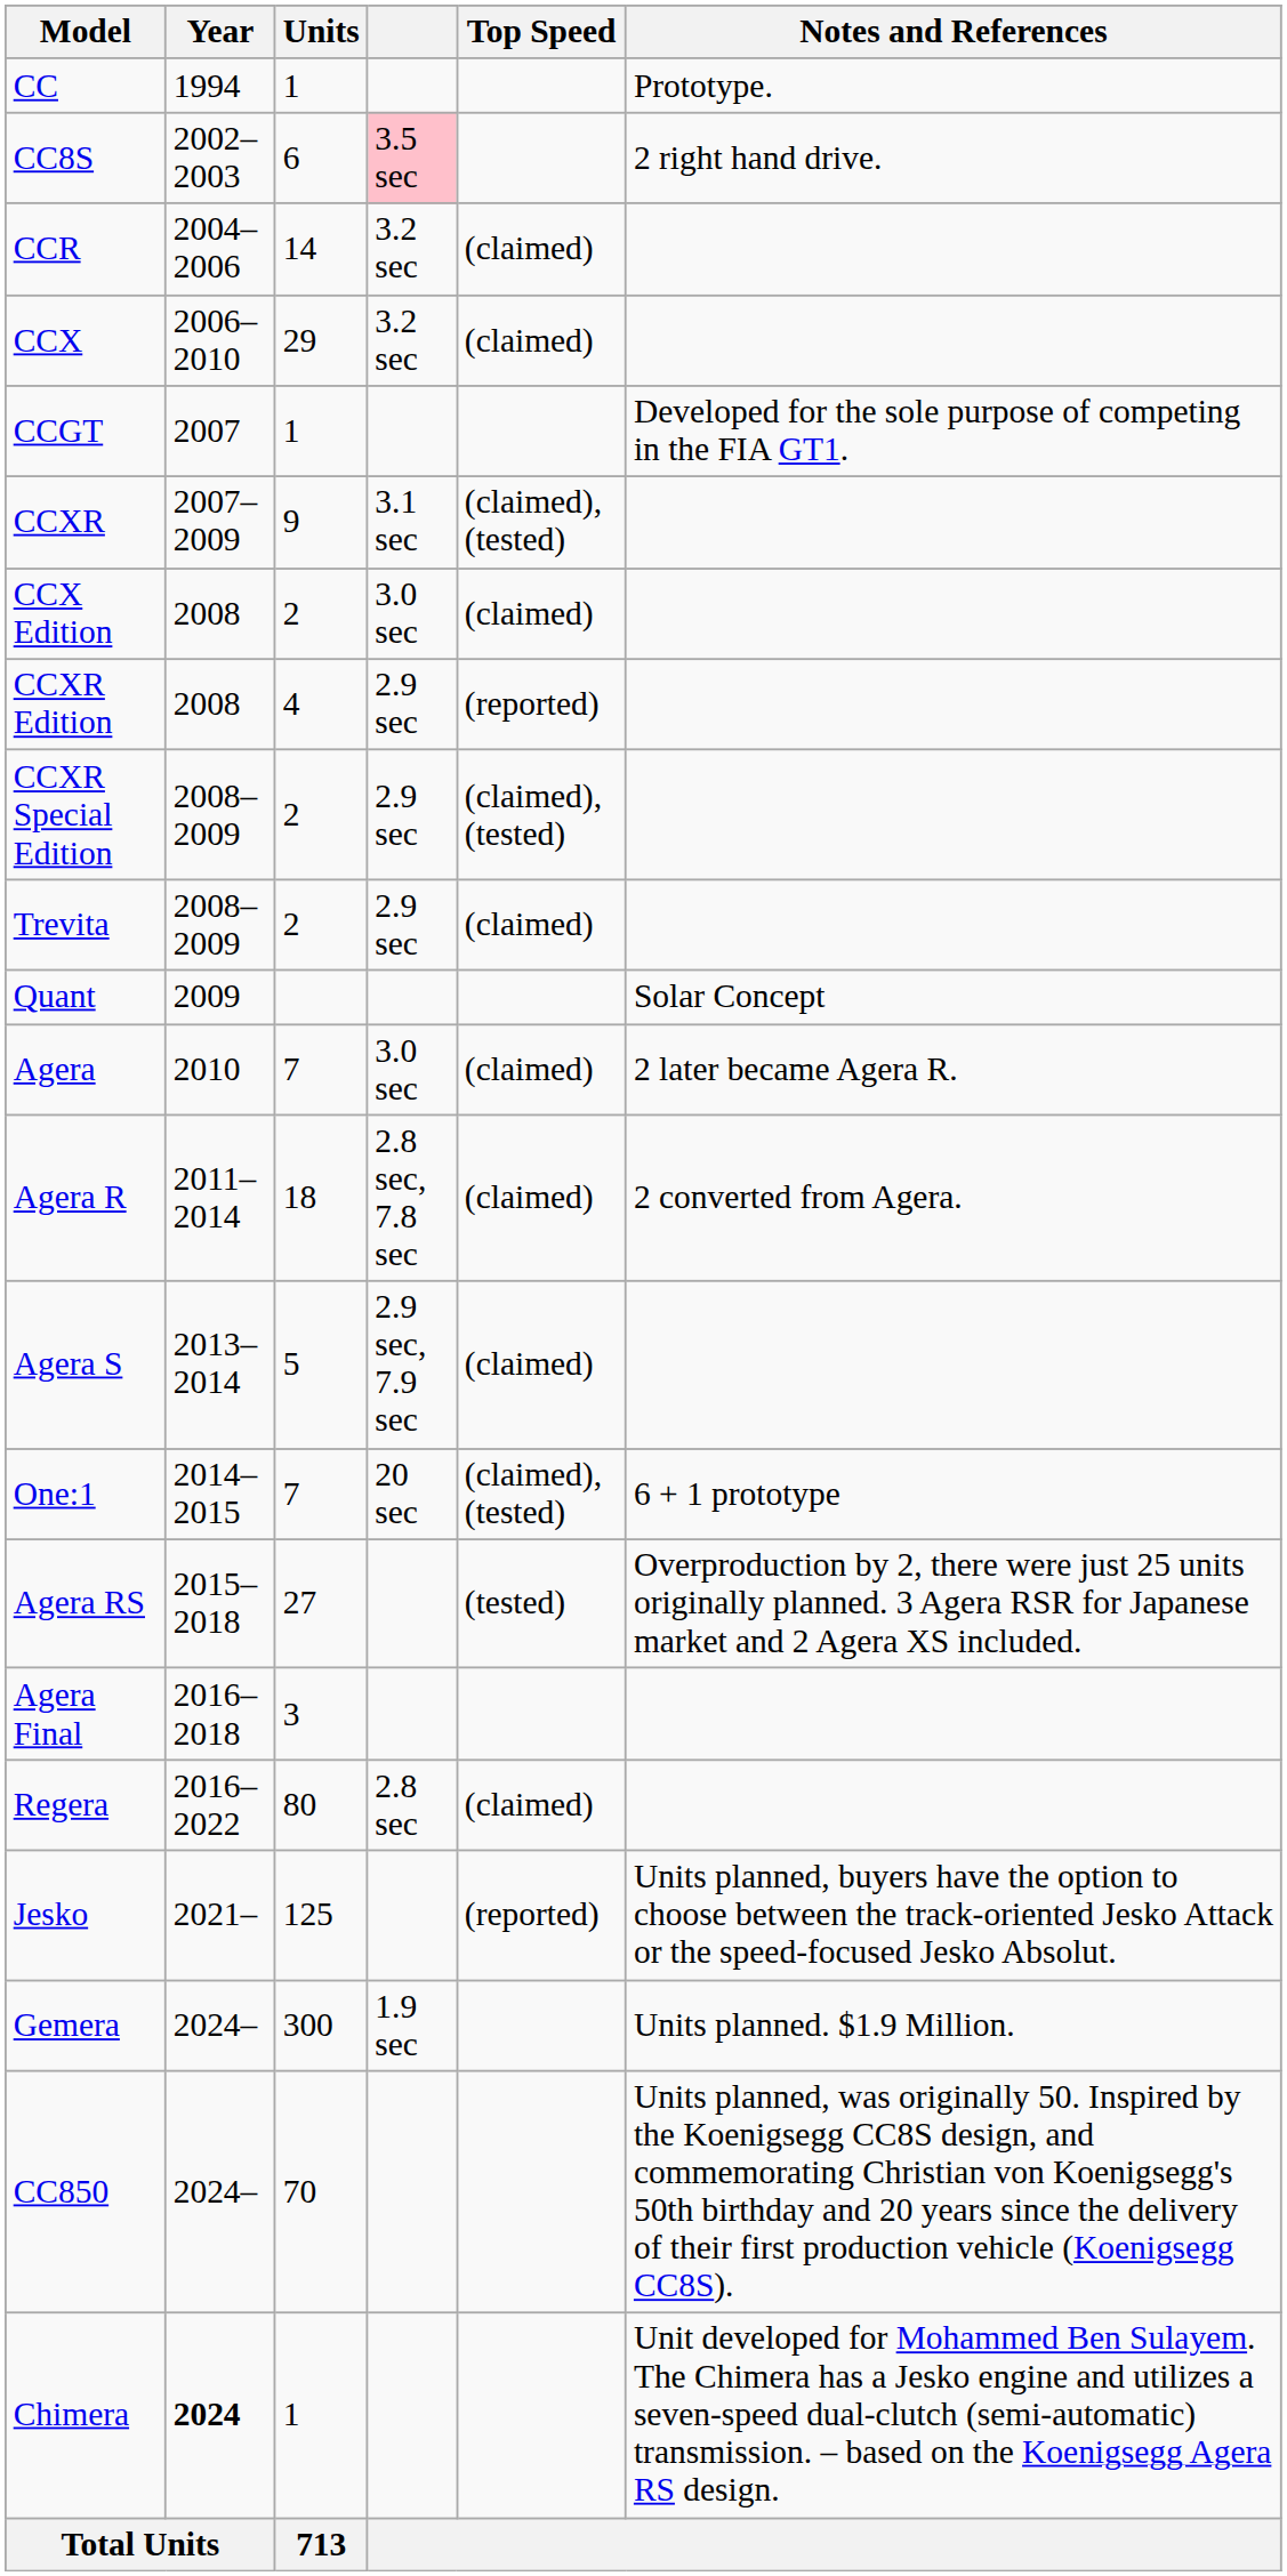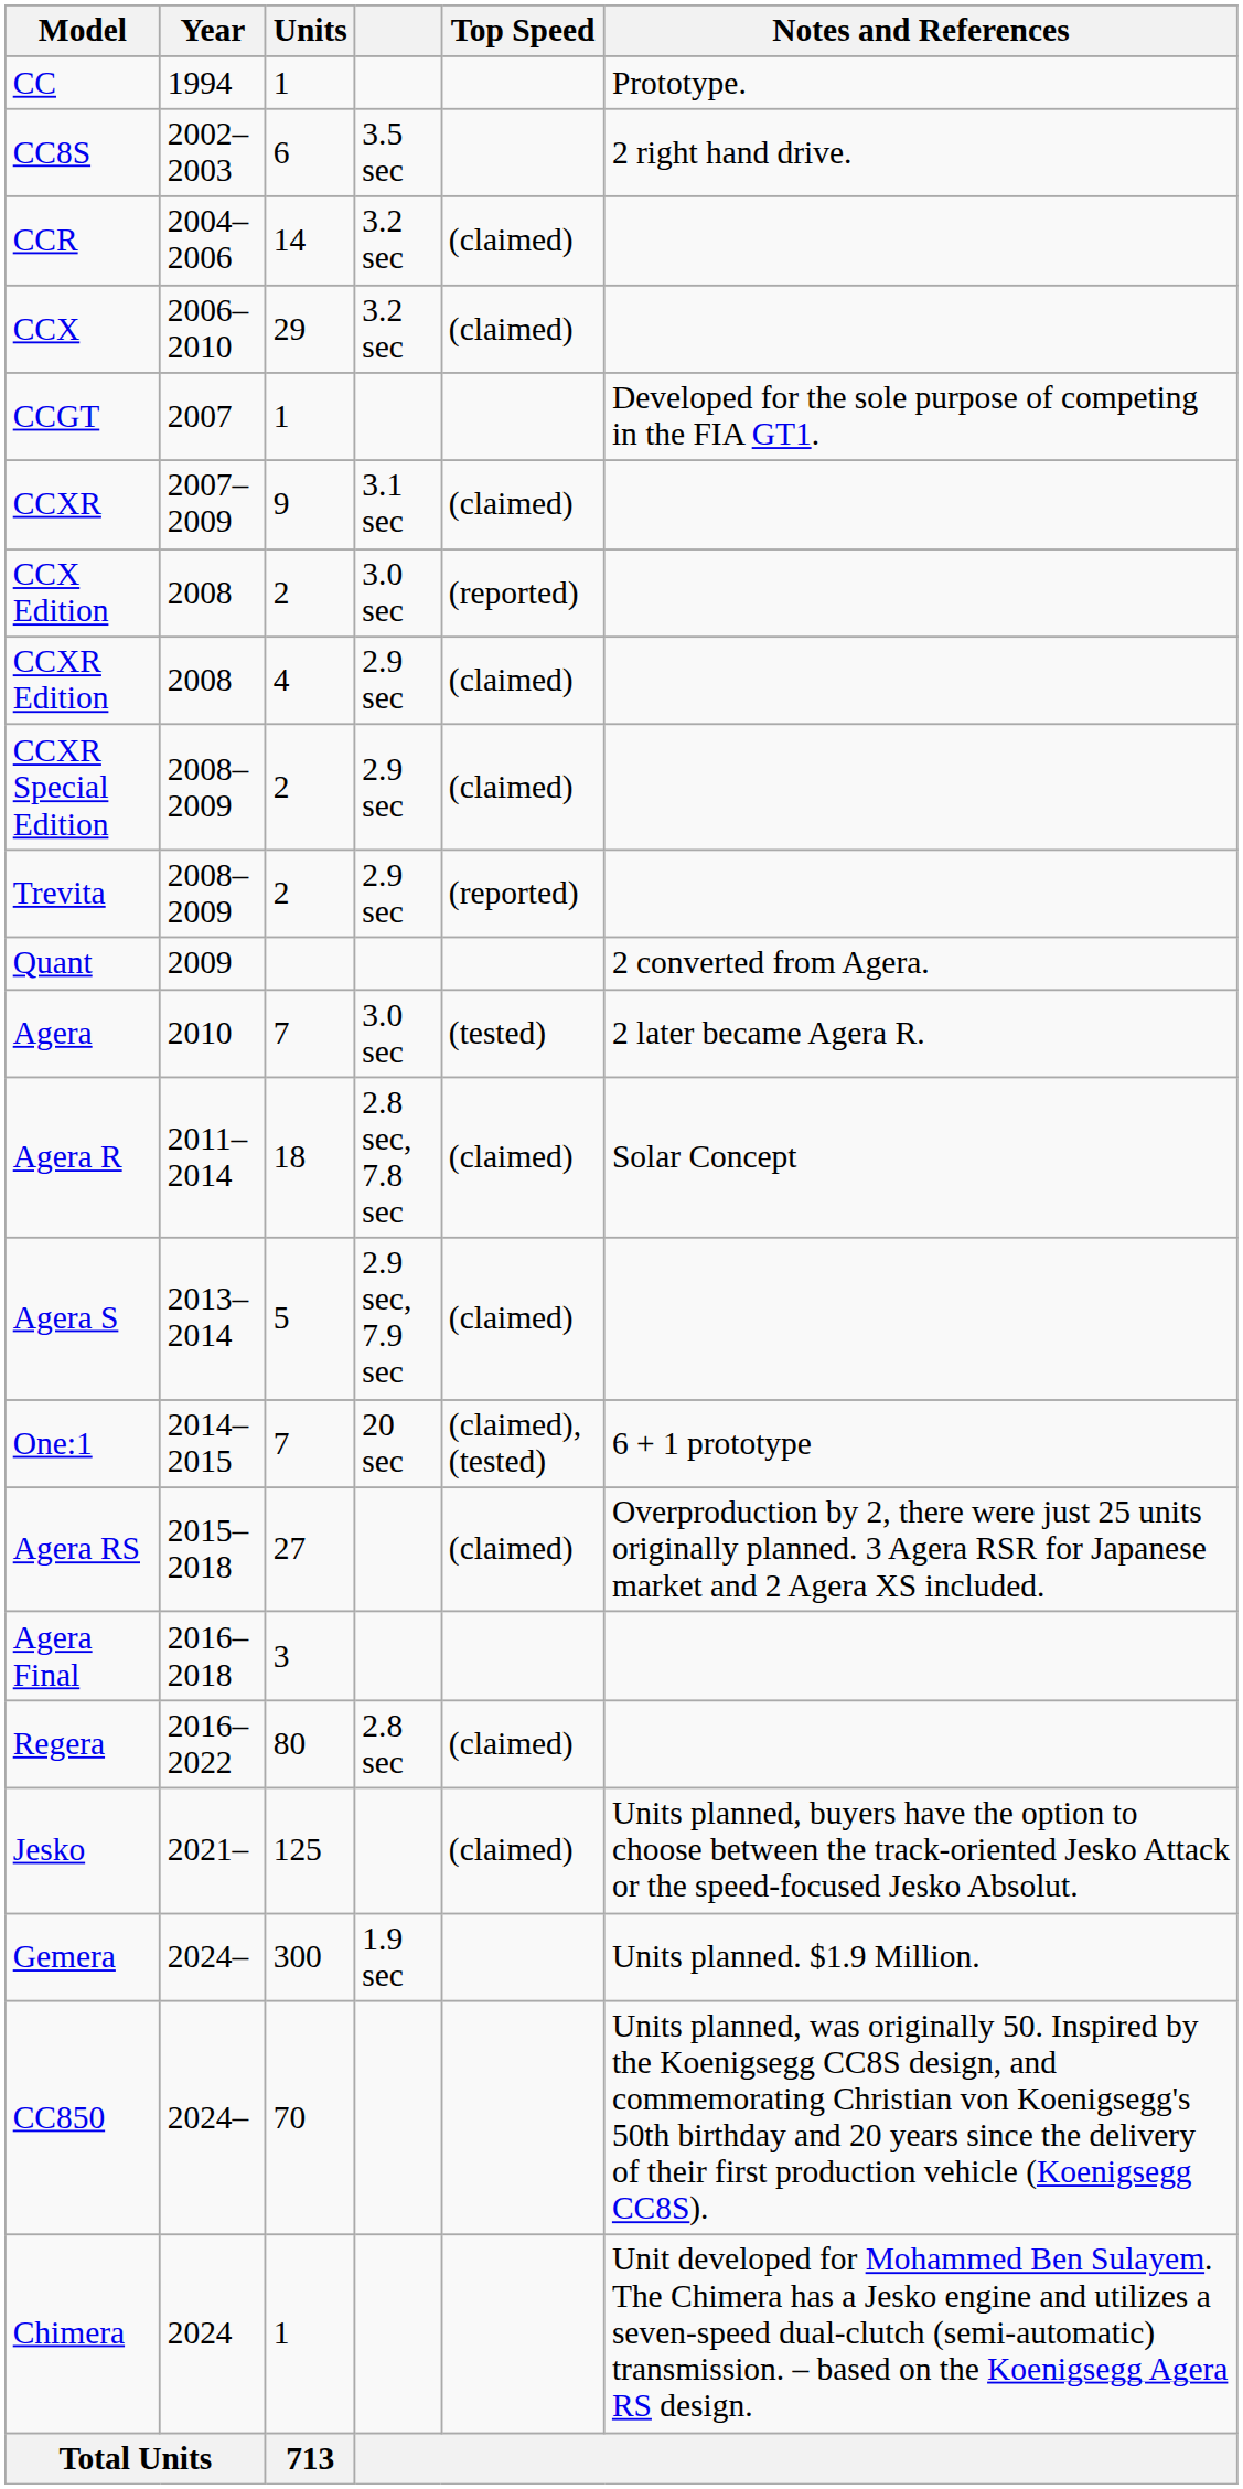CC8S | column 4: pink background -> no background
CCXR | Top Speed: (claimed), (tested) -> (claimed)
CCX Edition | Top Speed: (claimed) -> (reported)
CCXR Edition | Top Speed: (reported) -> (claimed)
CCXR Special Edition | Top Speed: (claimed), (tested) -> (claimed)
Trevita | Top Speed: (claimed) -> (reported)
Quant | Notes and References: Solar Concept -> 2 converted from Agera.
Agera | Top Speed: (claimed) -> (tested)
Agera R | Notes and References: 2 converted from Agera. -> Solar Concept
Agera RS | Top Speed: (tested) -> (claimed)
Jesko | Top Speed: (reported) -> (claimed)
Chimera | Year: bold -> normal
